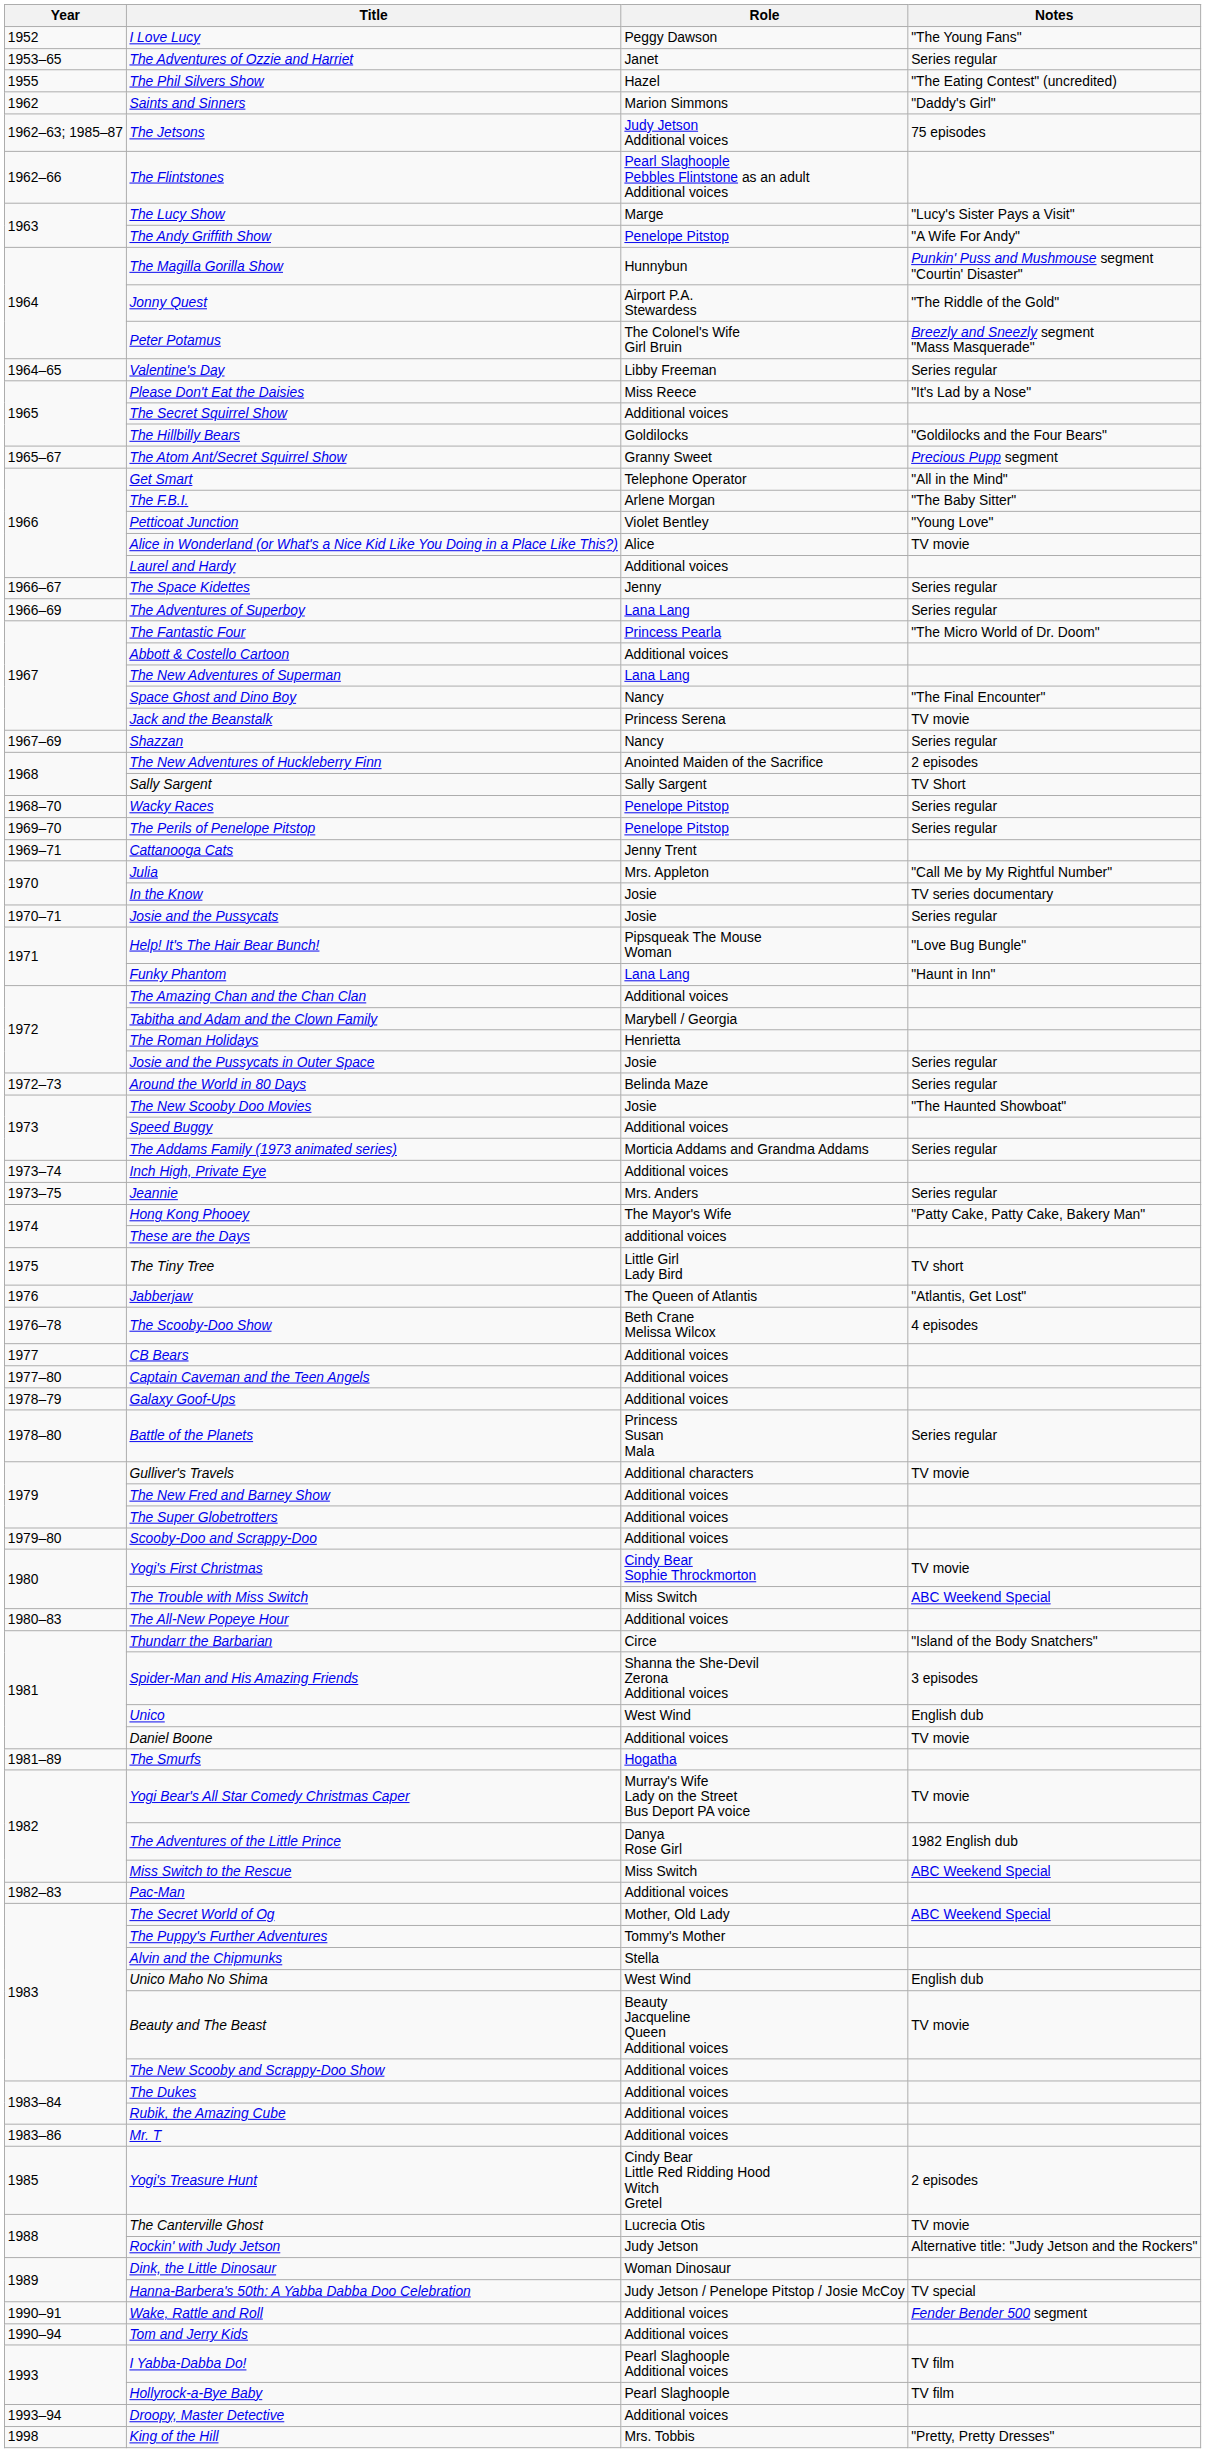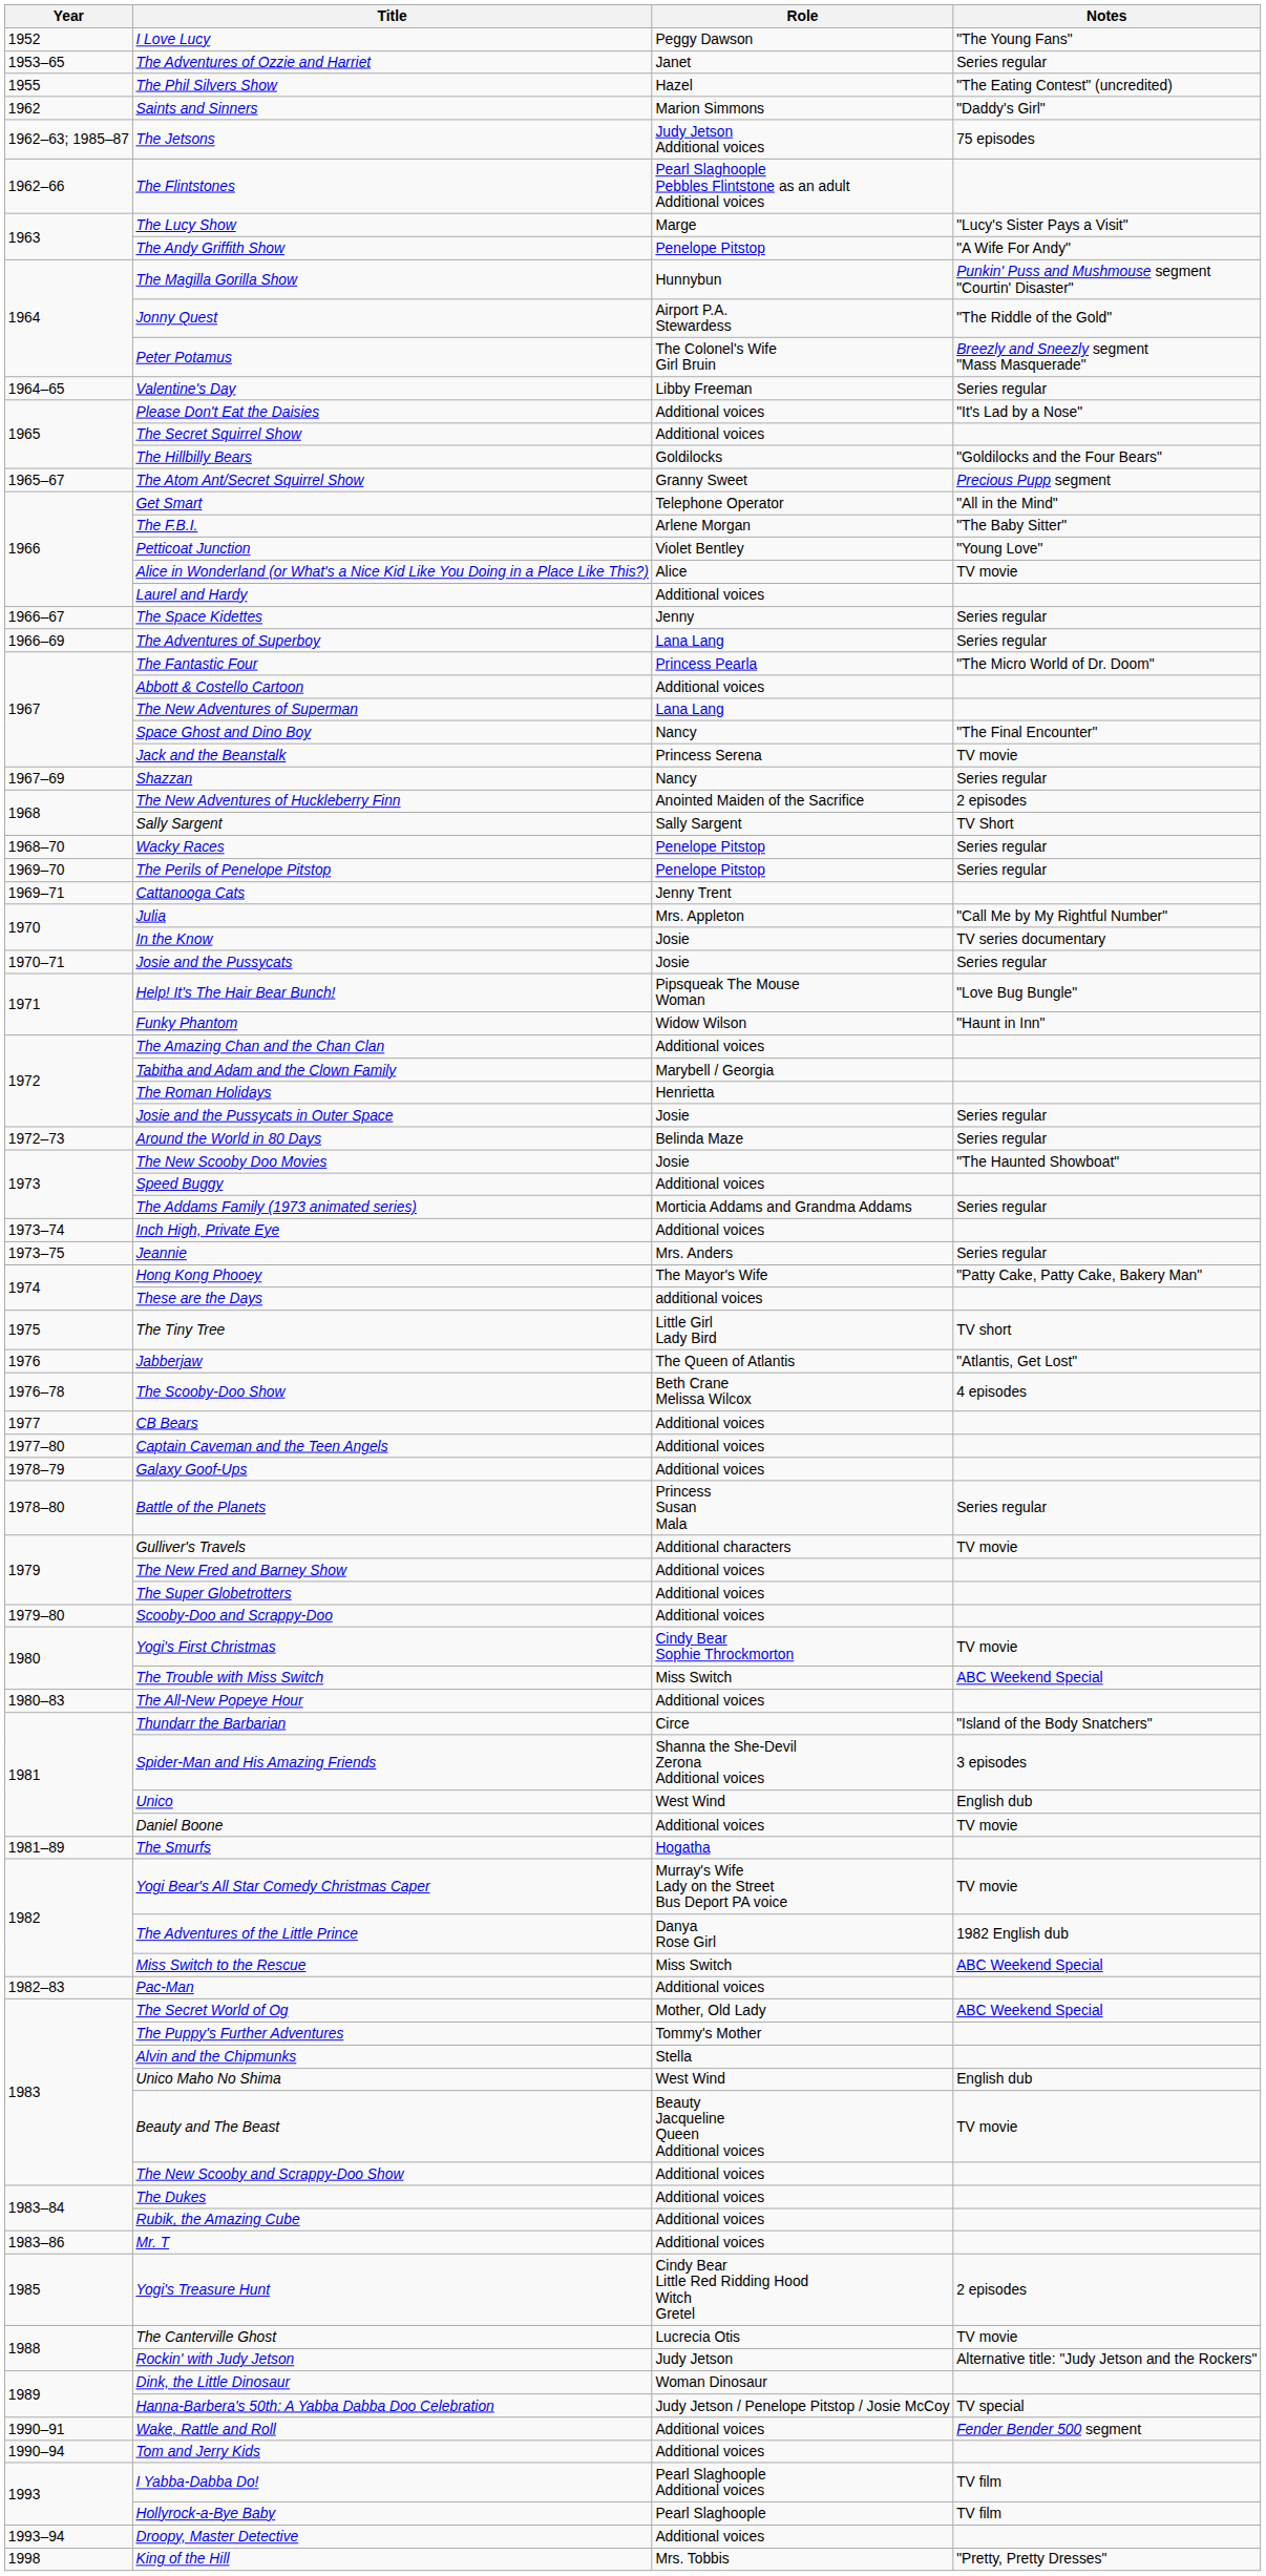Please Don't Eat the Daisies | Role: Miss Reece -> Additional voices
Funky Phantom | Role: Lana Lang -> Widow Wilson
